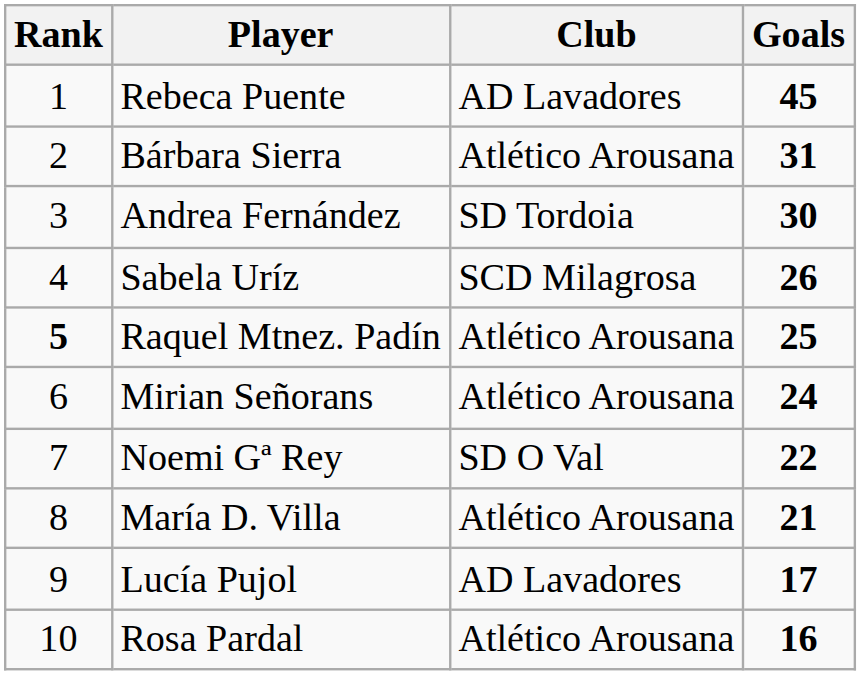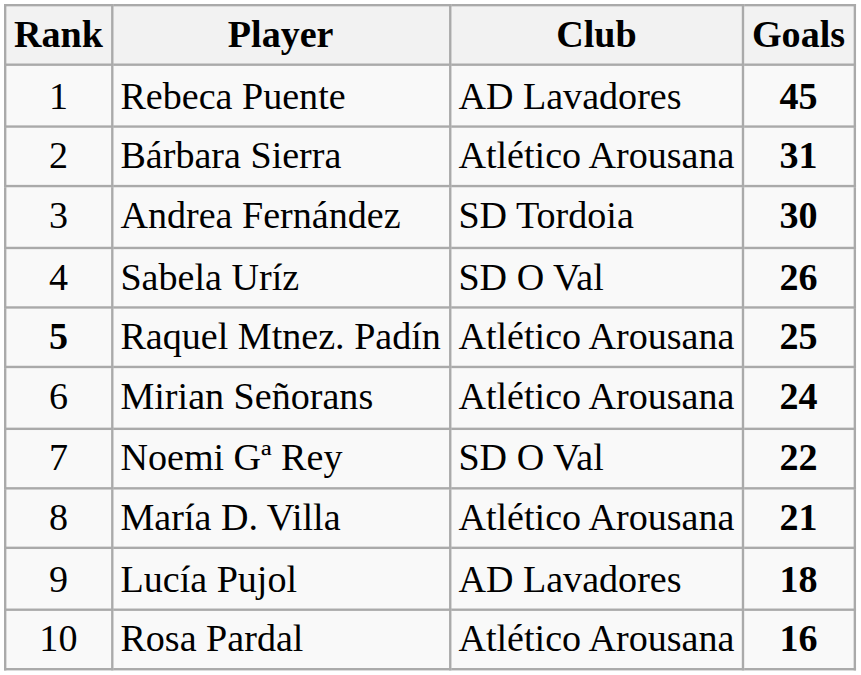Sabela Uríz | Club: SCD Milagrosa -> SD O Val
Lucía Pujol | Goals: 17 -> 18
